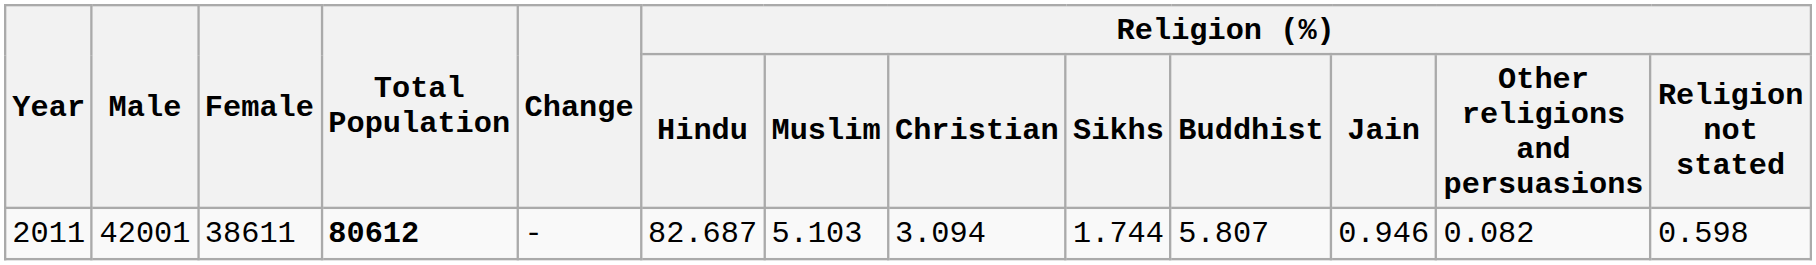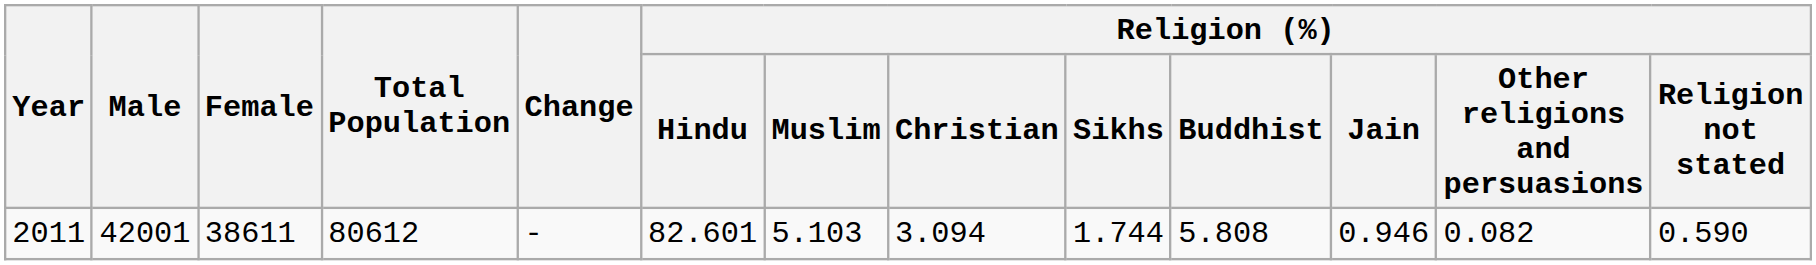2011 | Total Population: bold -> normal
2011 | Religion (%) / Hindu: 82.687 -> 82.601
2011 | Religion (%) / Buddhist: 5.807 -> 5.808
2011 | Religion (%) / Religion not stated: 0.598 -> 0.590
